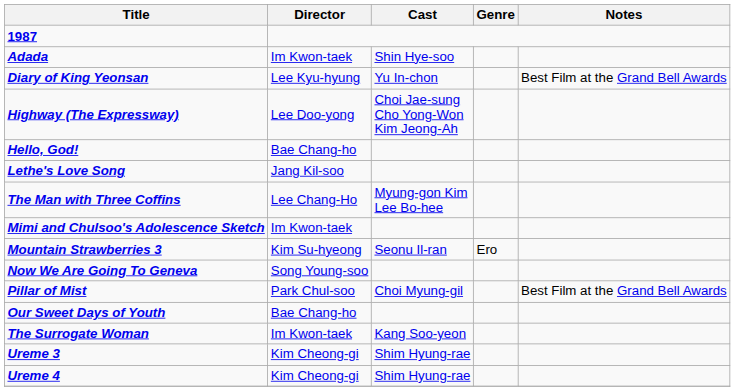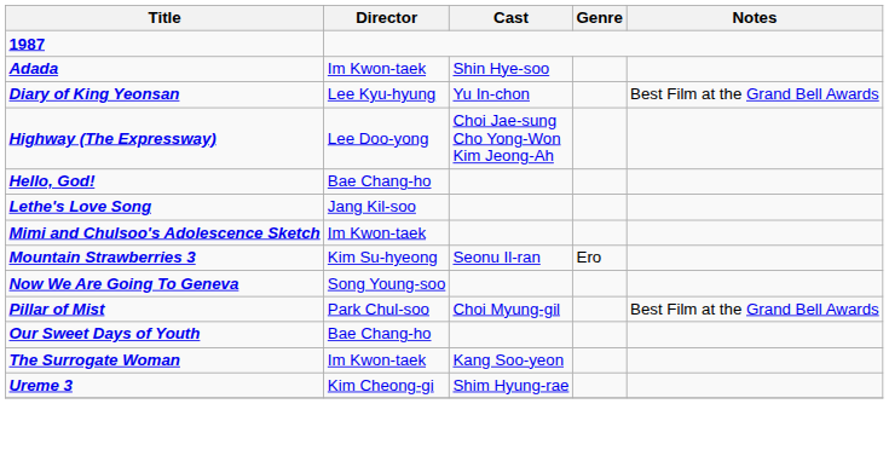- row: The Man with Three Coffins | Lee Chang-Ho | Myung-gon Kim Lee Bo-hee
- row: Ureme 4 | Kim Cheong-gi | Shim Hyung-rae
